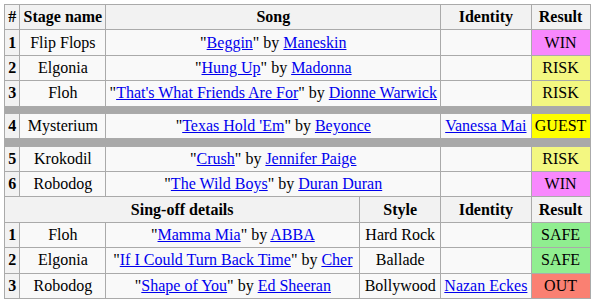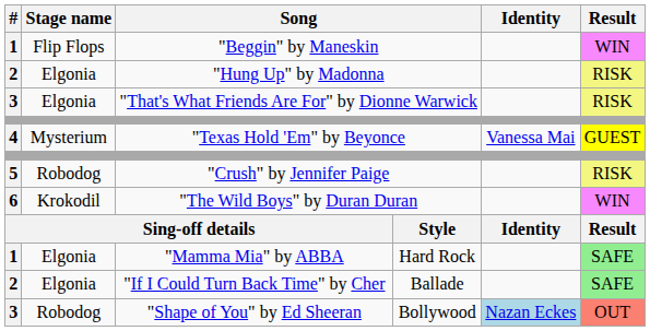"That's What Friends Are For" by Dionne Warwick | Stage name: Floh -> Elgonia
"Crush" by Jennifer Paige | Stage name: Krokodil -> Robodog
"The Wild Boys" by Duran Duran | Stage name: Robodog -> Krokodil
"Mamma Mia" by ABBA | Stage name: Floh -> Elgonia
"Shape of You" by Ed Sheeran | Identity: no background -> lightblue background
